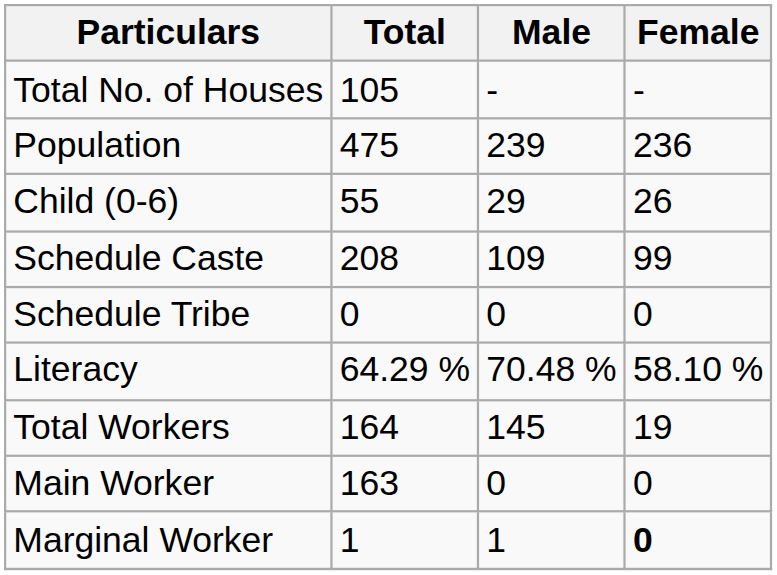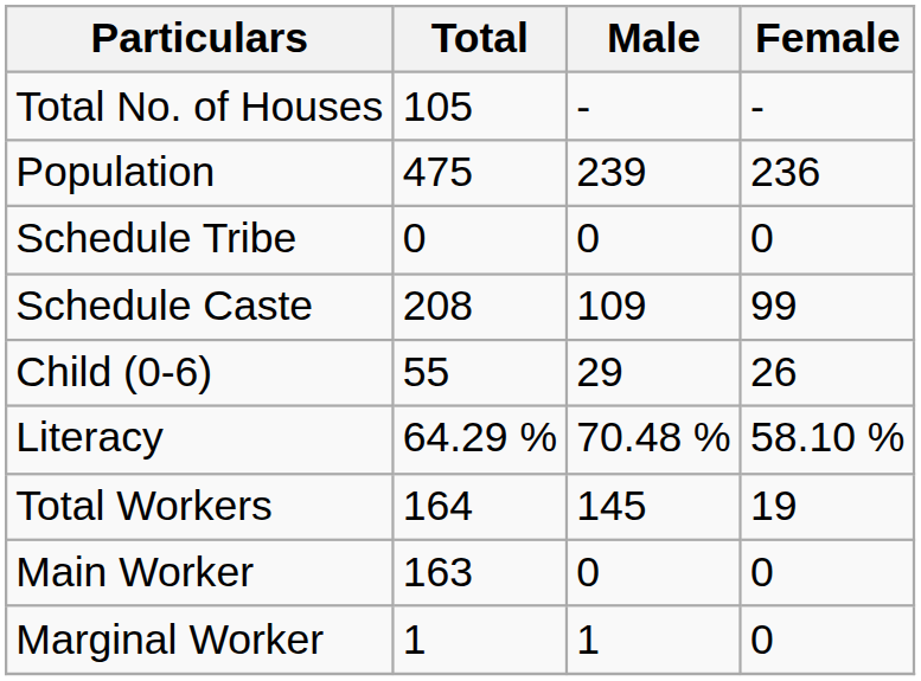rows swapped: Child (0-6) <-> Schedule Tribe
Marginal Worker | Female: bold -> normal
